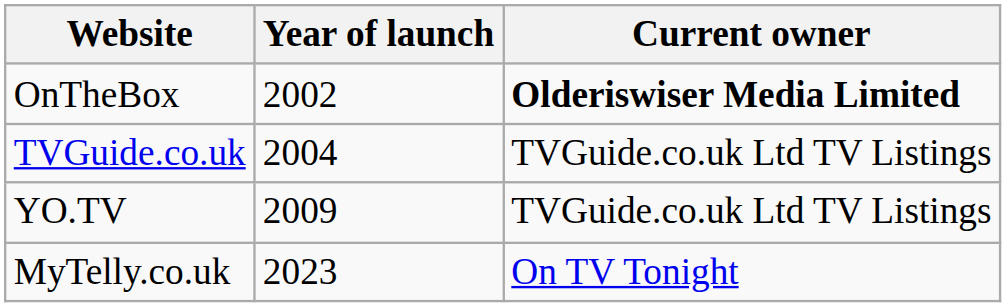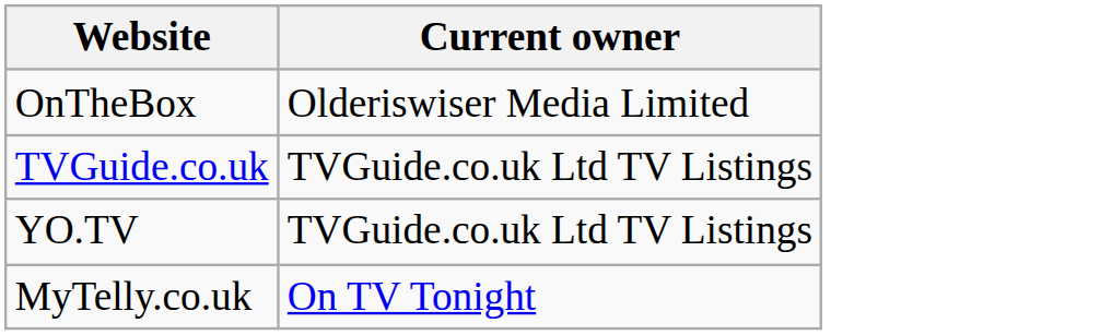- column: Year of launch | 2002 | 2004 | 2009 | 2023
OnTheBox | Current owner: bold -> normal
